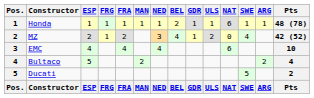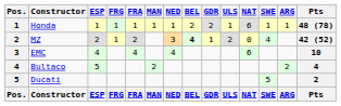Honda | GDR: 1 -> 2
MZ | BEL: normal -> bold
